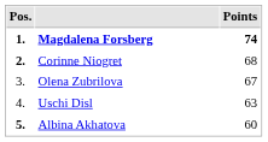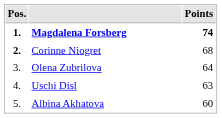Olena Zubrilova | Points: 67 -> 64
Albina Akhatova | Pos.: bold -> normal
